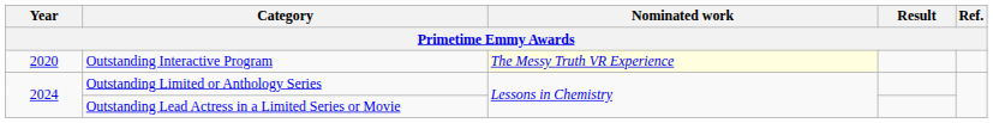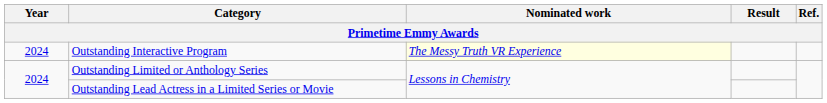Outstanding Interactive Program | Year: 2020 -> 2024
